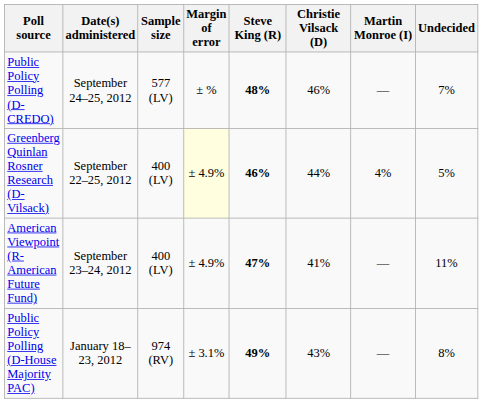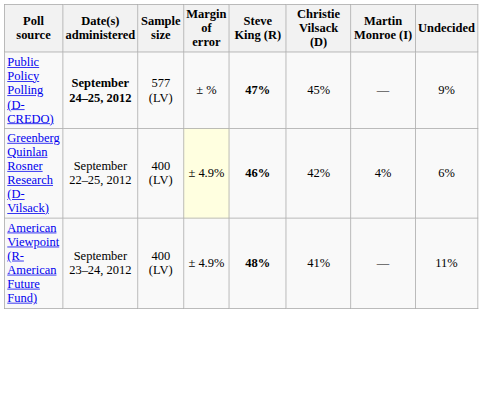Public Policy Polling (D-CREDO) | Date(s) administered: normal -> bold
Public Policy Polling (D-CREDO) | Steve King (R): 48% -> 47%
Public Policy Polling (D-CREDO) | Christie Vilsack (D): 46% -> 45%
Public Policy Polling (D-CREDO) | Undecided: 7% -> 9%
Greenberg Quinlan Rosner Research (D-Vilsack) | Christie Vilsack (D): 44% -> 42%
Greenberg Quinlan Rosner Research (D-Vilsack) | Undecided: 5% -> 6%
American Viewpoint (R-American Future Fund) | Steve King (R): 47% -> 48%
- row: Public Policy Polling (D-House Majority PAC) | January 18–23, 2012 | 974 (RV) | ± 3.1% | 49% | 43% | — | 8%
